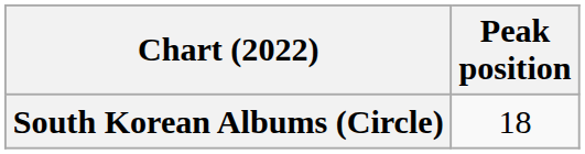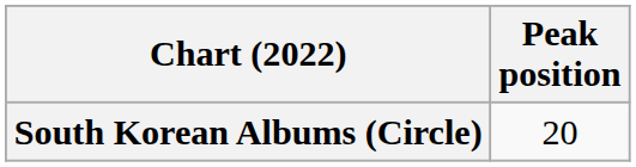South Korean Albums (Circle) | Peak position: 18 -> 20
